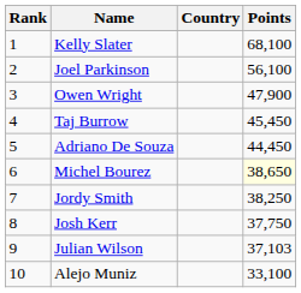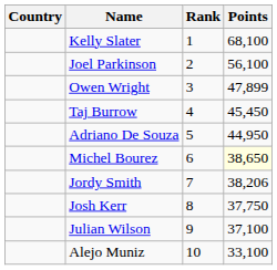columns swapped: Rank <-> Country
Owen Wright | Points: 47,900 -> 47,899
Adriano De Souza | Points: 44,450 -> 44,950
Jordy Smith | Points: 38,250 -> 38,206
Julian Wilson | Points: 37,103 -> 37,100
